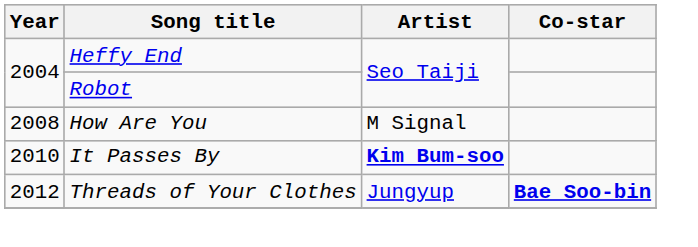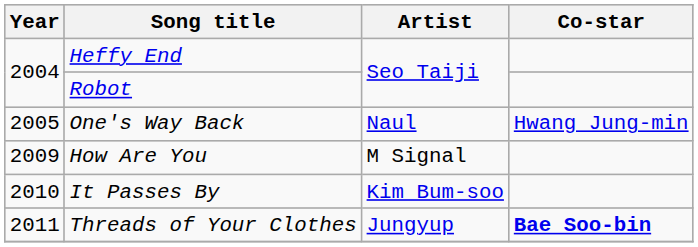+ row: 2005 | One's Way Back | Naul | Hwang Jung-min
How Are You | Year: 2008 -> 2009
It Passes By | Artist: bold -> normal
Threads of Your Clothes | Year: 2012 -> 2011
